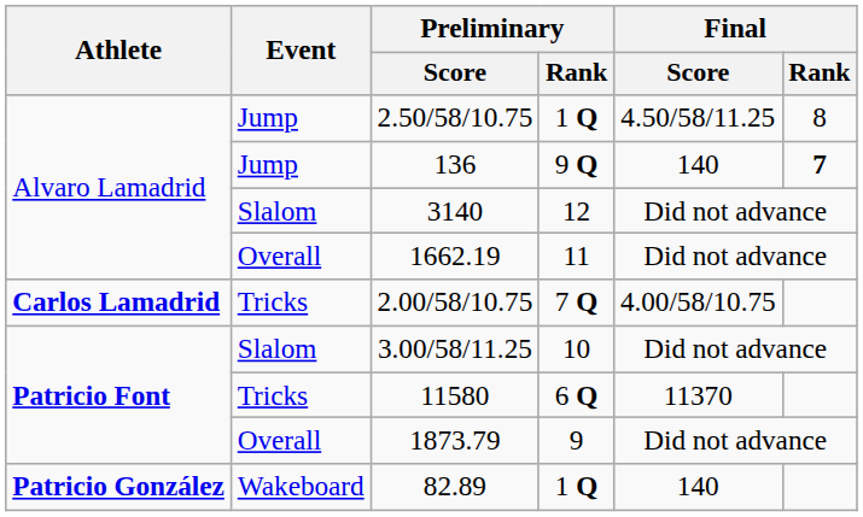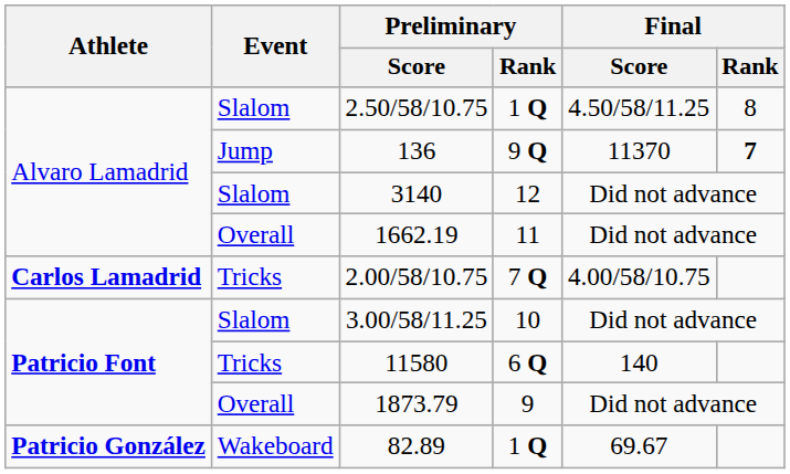2.50/58/10.75 | Event: Jump -> Slalom
136 | Final / Score: 140 -> 11370
11580 | Final / Score: 11370 -> 140
82.89 | Final / Score: 140 -> 69.67
